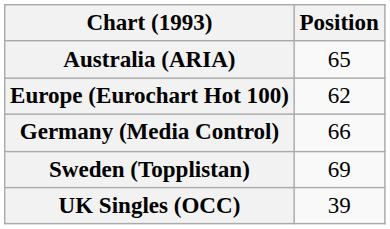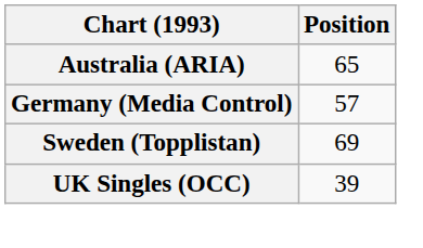- row: Europe (Eurochart Hot 100) | 62
Germany (Media Control) | Position: 66 -> 57
